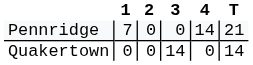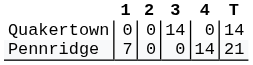rows swapped: Pennridge <-> Quakertown
